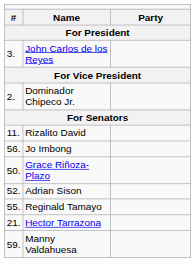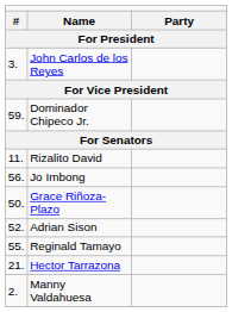Dominador Chipeco Jr. | column 1: 2. -> 59.
Manny Valdahuesa | column 1: 59. -> 2.
